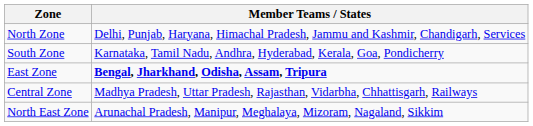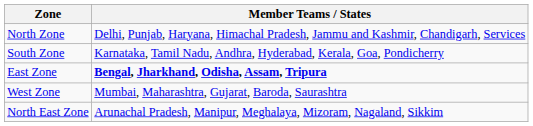+ row: West Zone | Mumbai, Maharashtra, Gujarat, Baroda, Saurashtra
- row: Central Zone | Madhya Pradesh, Uttar Pradesh, Rajasthan, Vidarbha, Chhattisgarh, Railways
